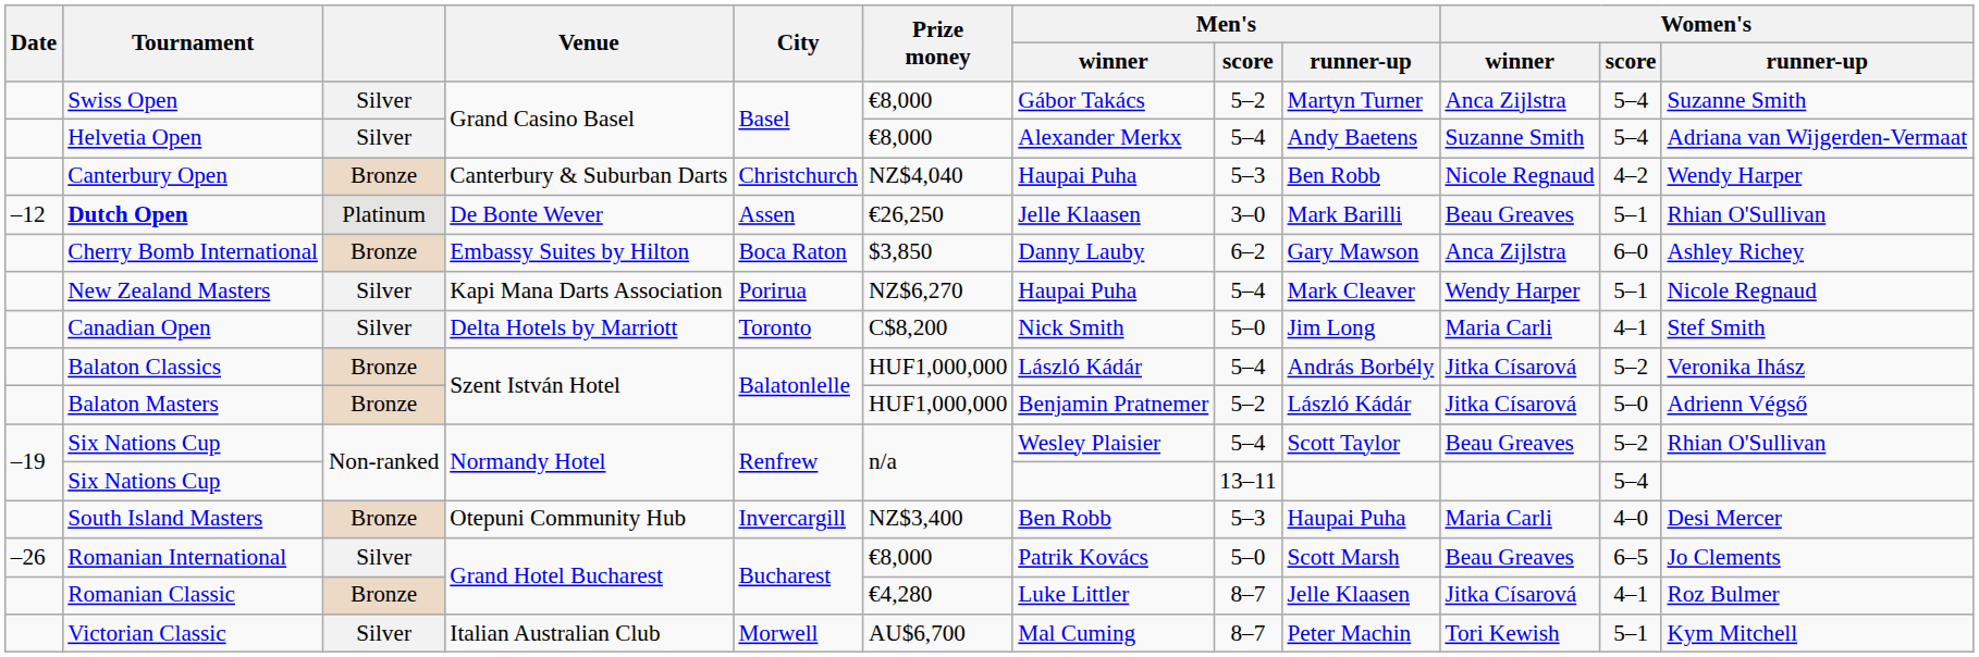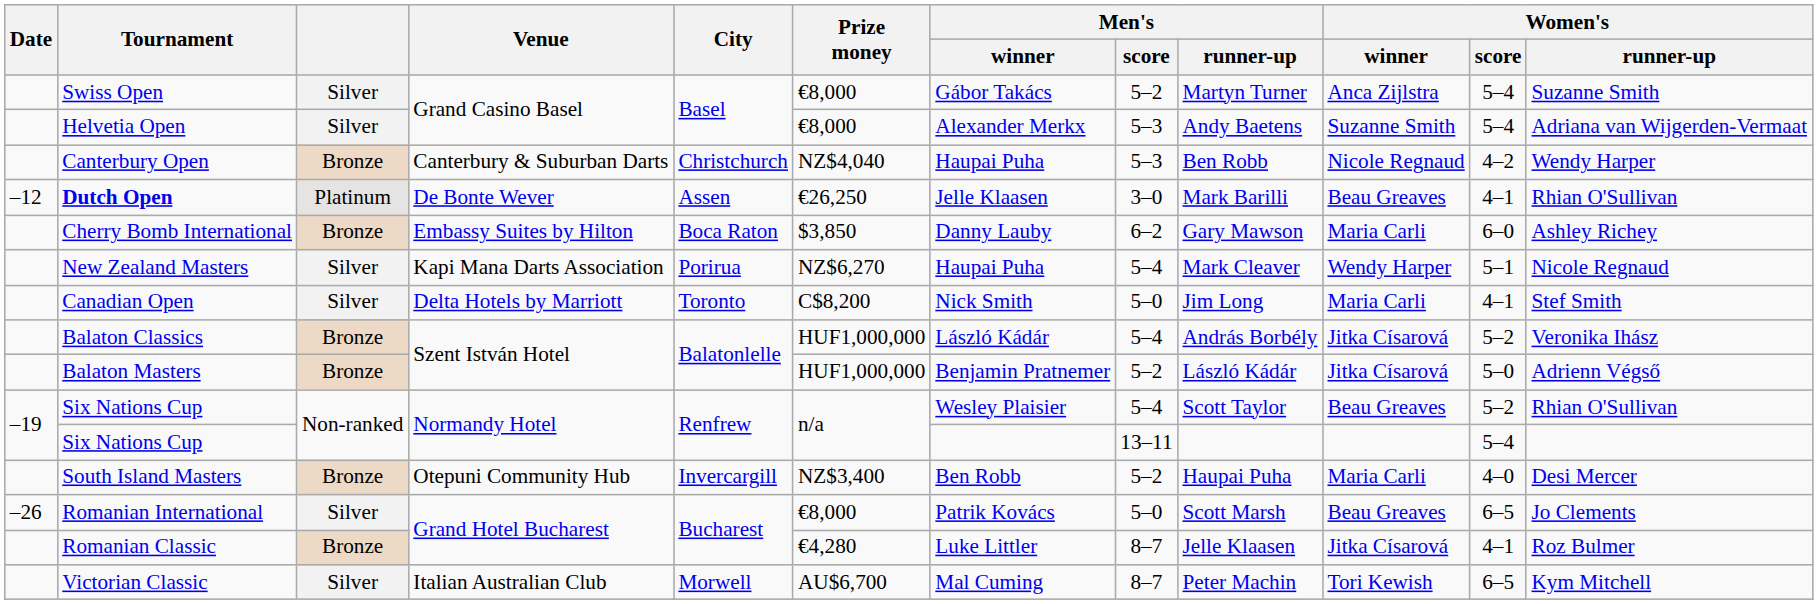Helvetia Open | Men's / score: 5–4 -> 5–3
Dutch Open | Women's / score: 5–1 -> 4–1
Cherry Bomb International | Women's / winner: Anca Zijlstra -> Maria Carli
South Island Masters | Men's / score: 5–3 -> 5–2
Victorian Classic | Women's / score: 5–1 -> 6–5
